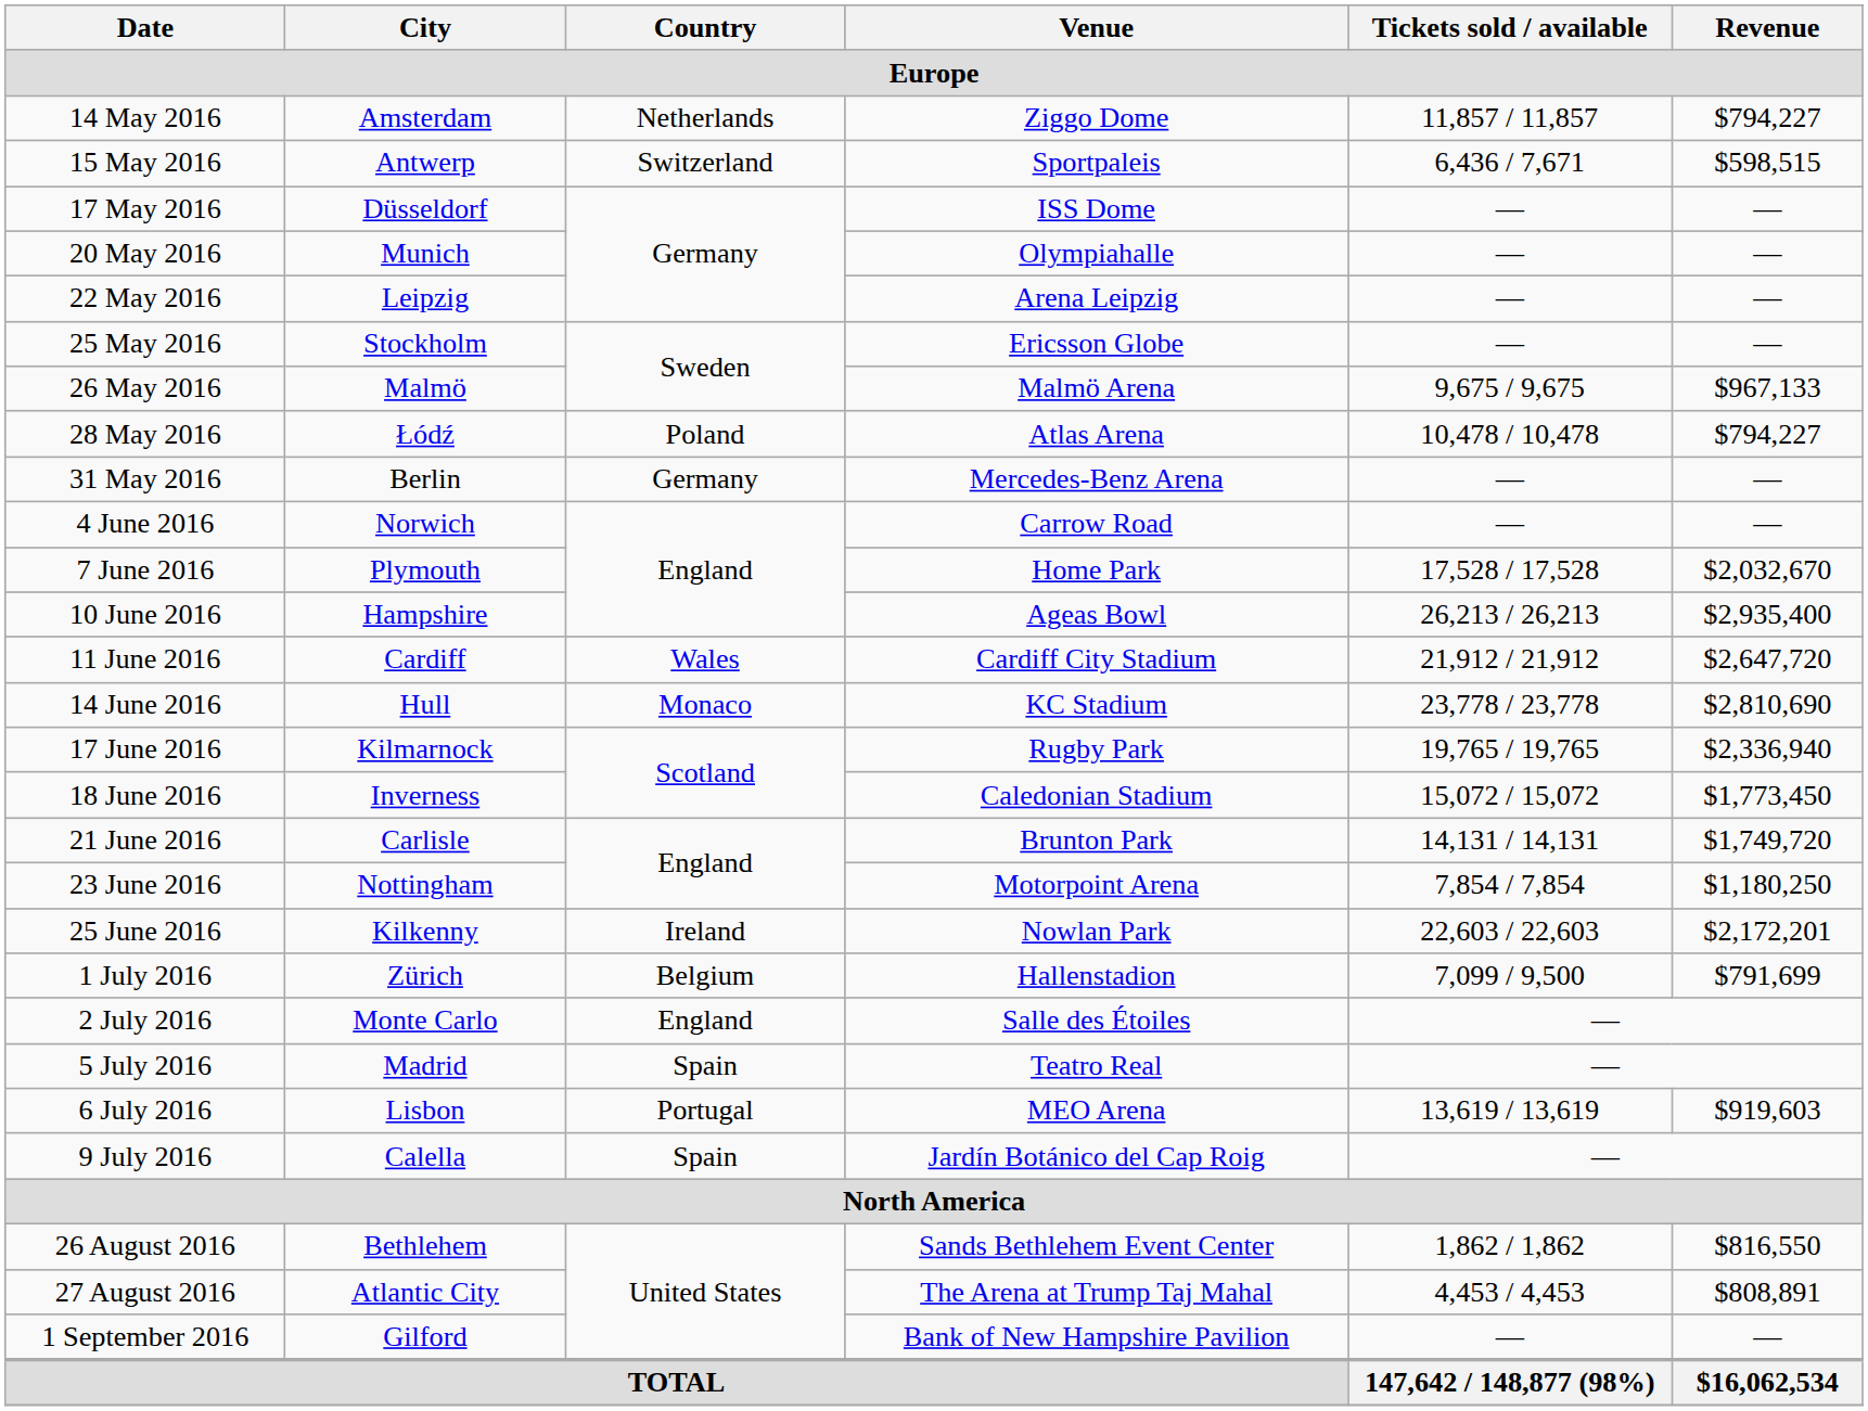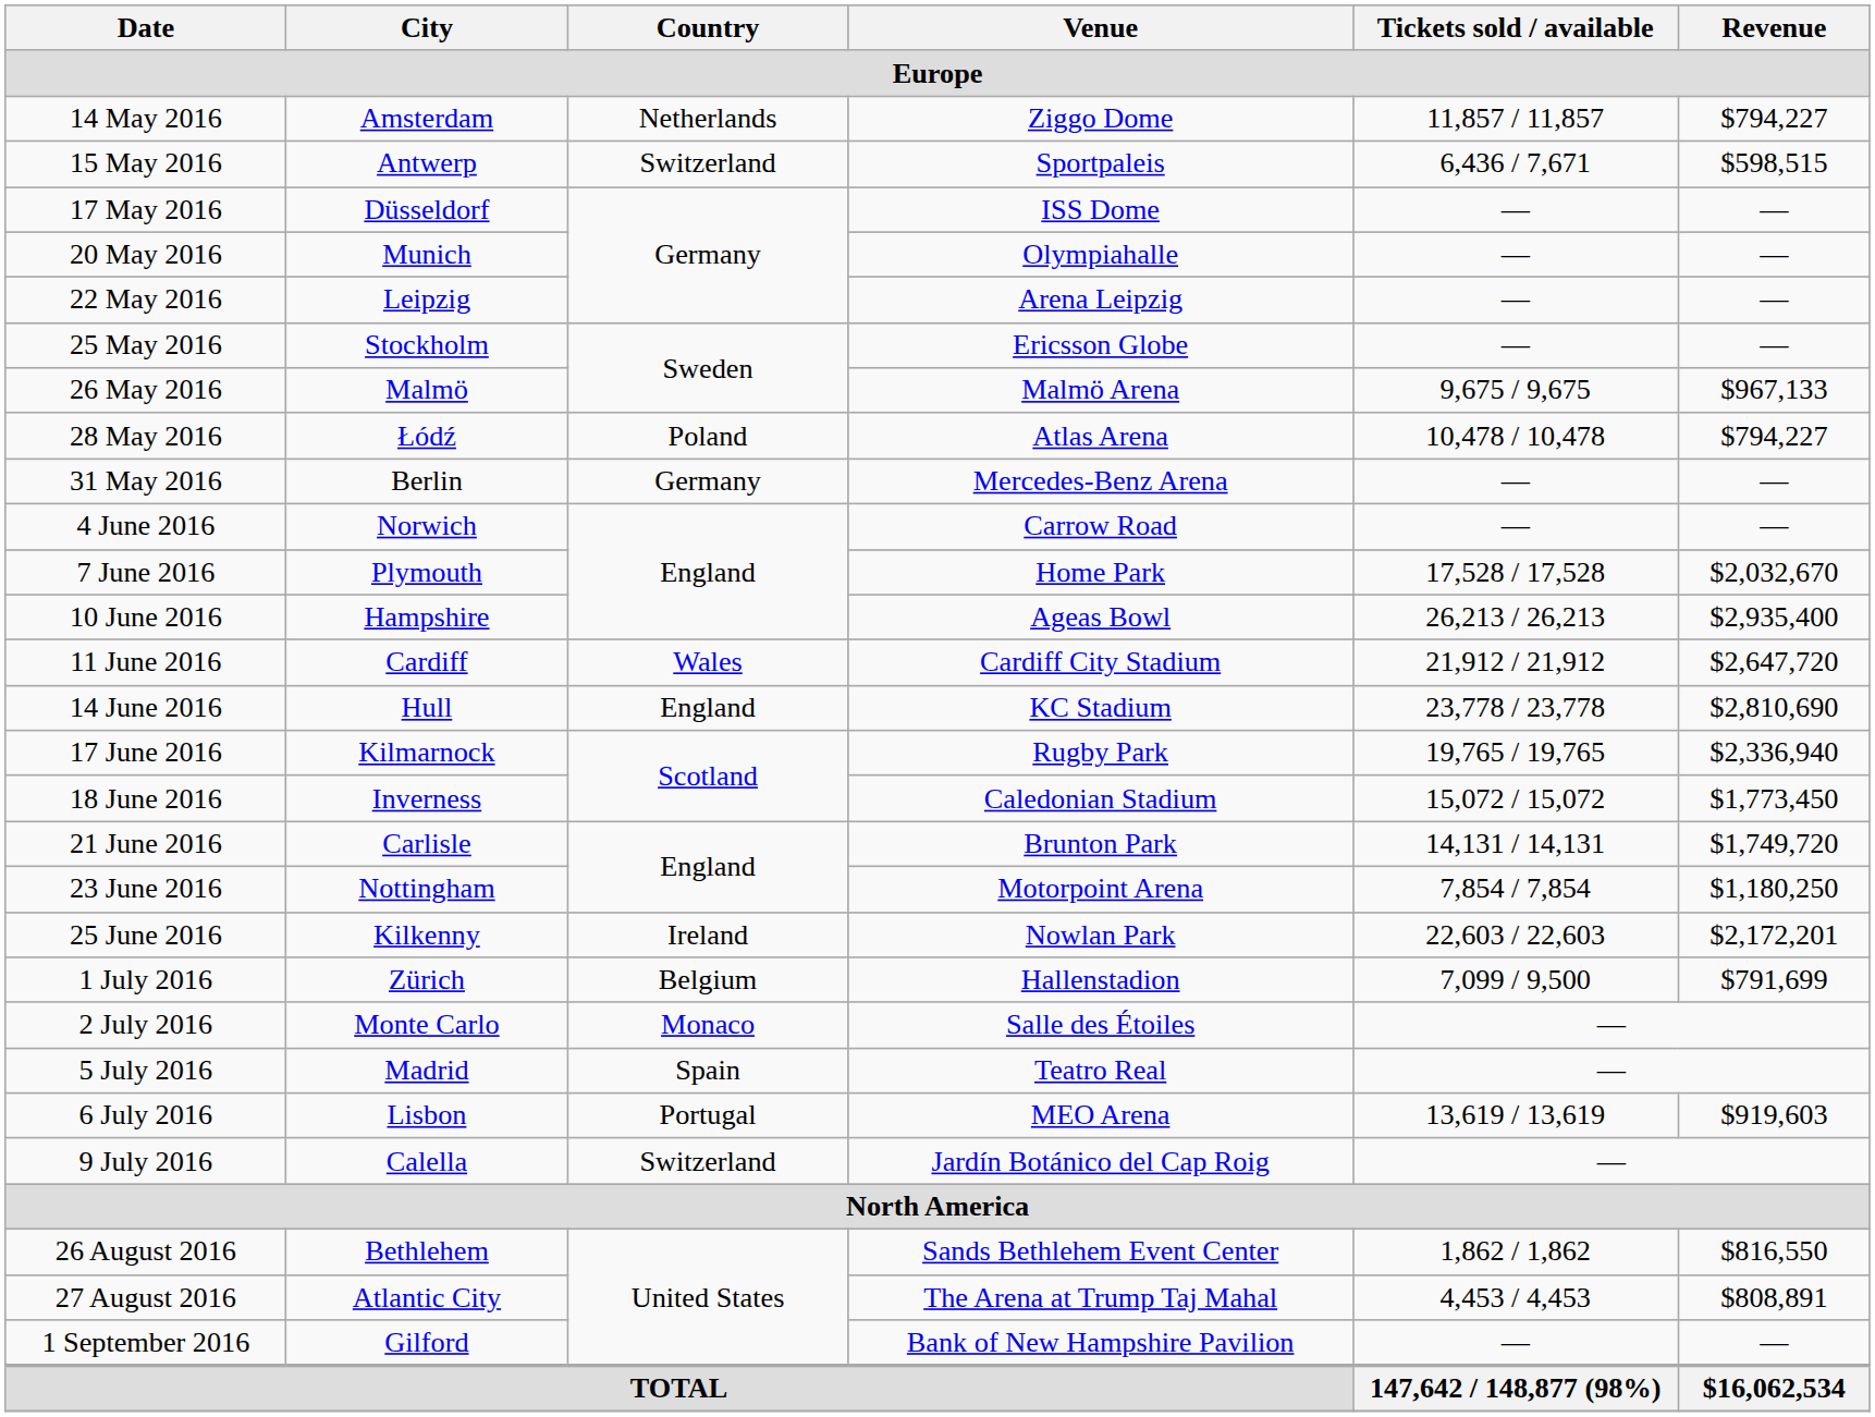14 June 2016 | Country: Monaco -> England
2 July 2016 | Country: England -> Monaco
9 July 2016 | Country: Spain -> Switzerland
